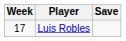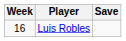Luis Robles | Week: 17 -> 16
